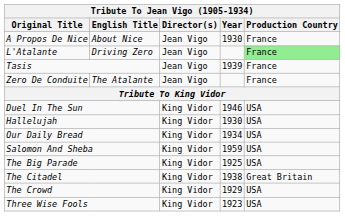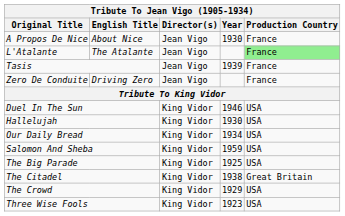L'Atalante | English Title: Driving Zero -> The Atalante
Zero De Conduite | English Title: The Atalante -> Driving Zero
